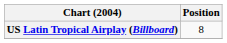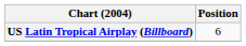US Latin Tropical Airplay (Billboard) | Position: 8 -> 6
